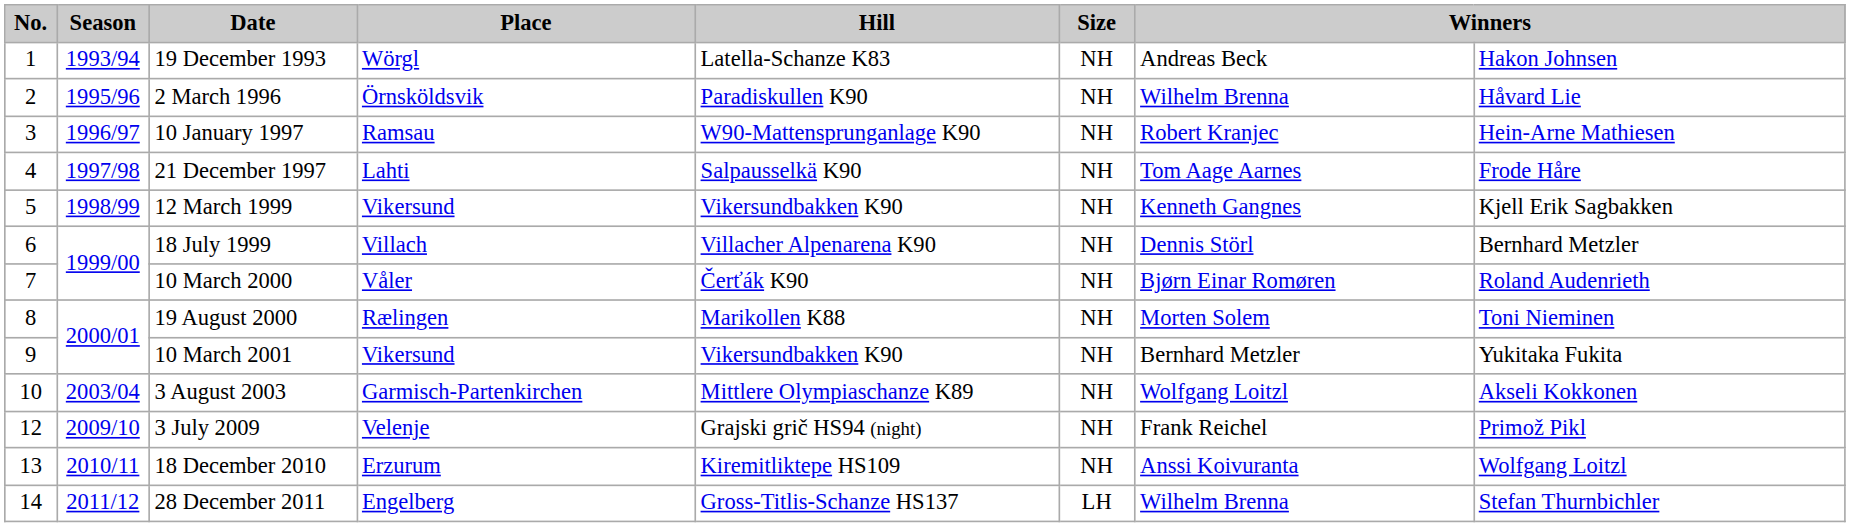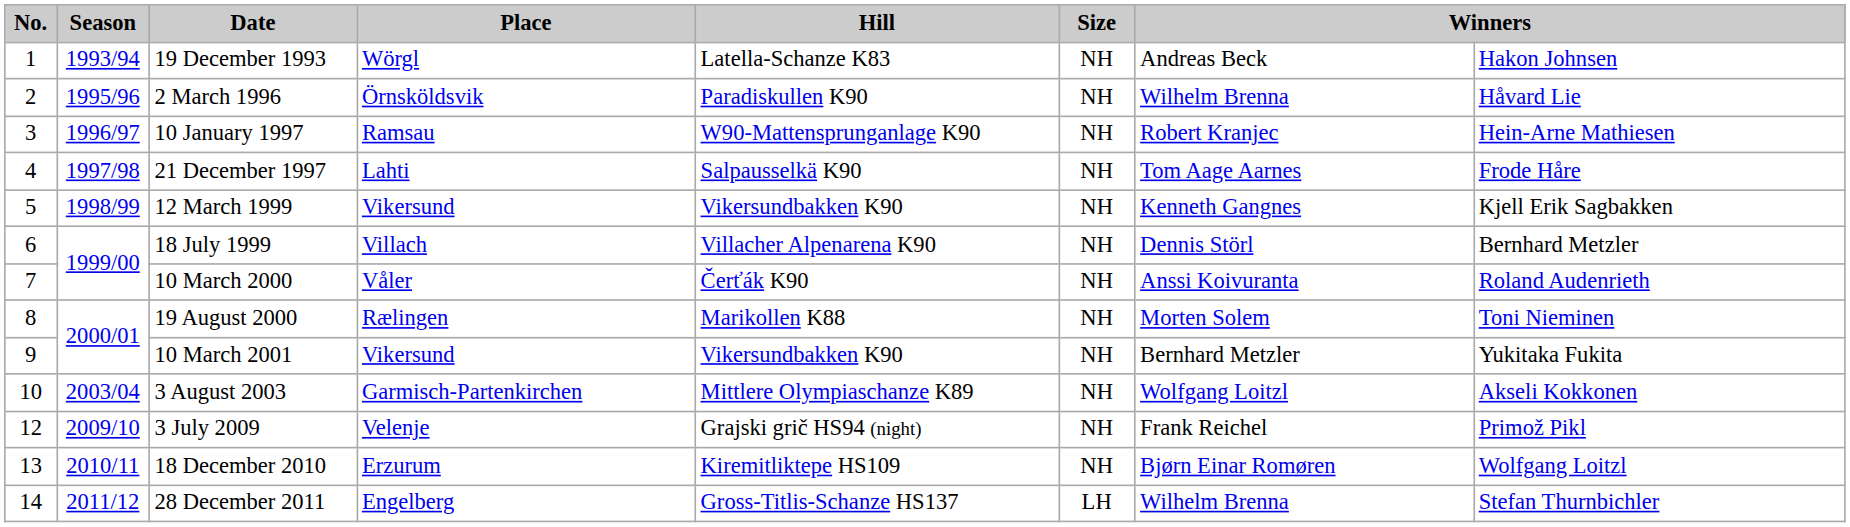10 March 2000 | column 7: Bjørn Einar Romøren -> Anssi Koivuranta
18 December 2010 | column 7: Anssi Koivuranta -> Bjørn Einar Romøren
